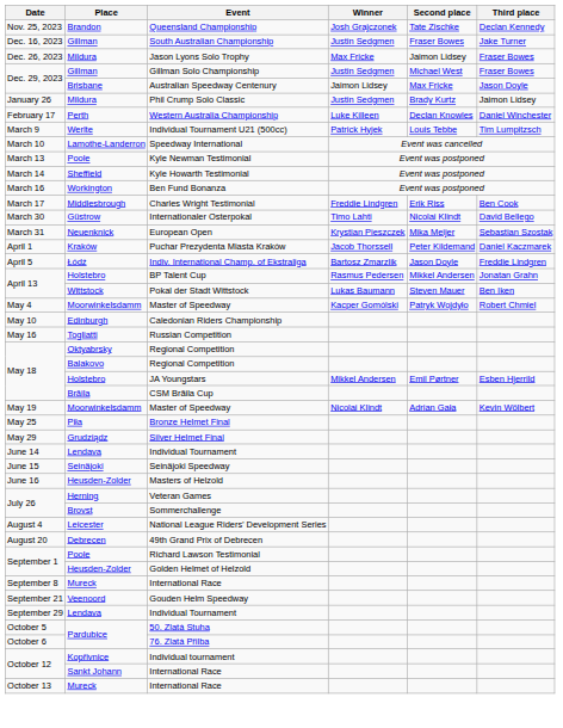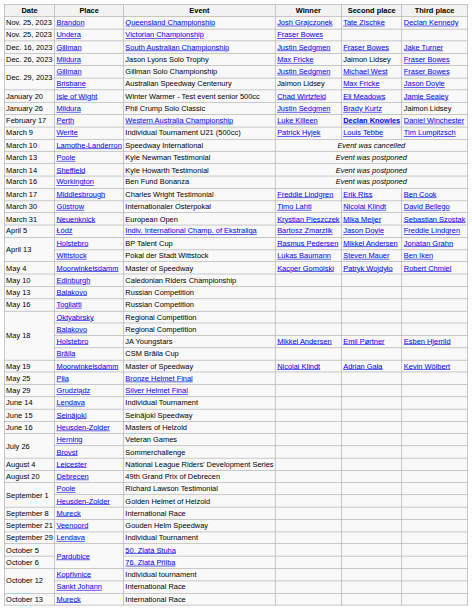+ row: Nov. 25, 2023 | Undera | Victorian Championship | Fraser Bowes
+ row: January 20 | Isle of Wight | Winter Warmer - Test event senior 500cc | Chad Wirtzfeld | Eli Meadows | Jamie Sealey
Western Australia Championship | Second place: normal -> bold
- row: April 1 | Kraków | Puchar Prezydenta Miasta Kraków | Jacob Thorssell | Peter Kildemand | Daniel Kaczmarek
+ row: May 13 | Balakovo | Russian Competition
